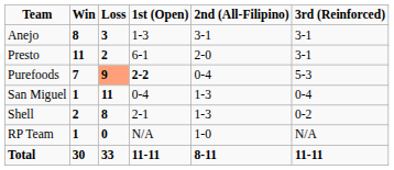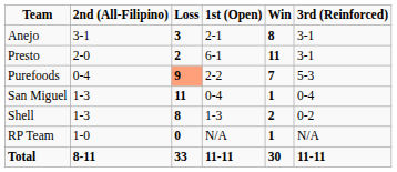columns swapped: Win <-> 2nd (All-Filipino)
Anejo | 1st (Open): 1-3 -> 2-1
Purefoods | 1st (Open): bold -> normal
Shell | 1st (Open): 2-1 -> 1-3
